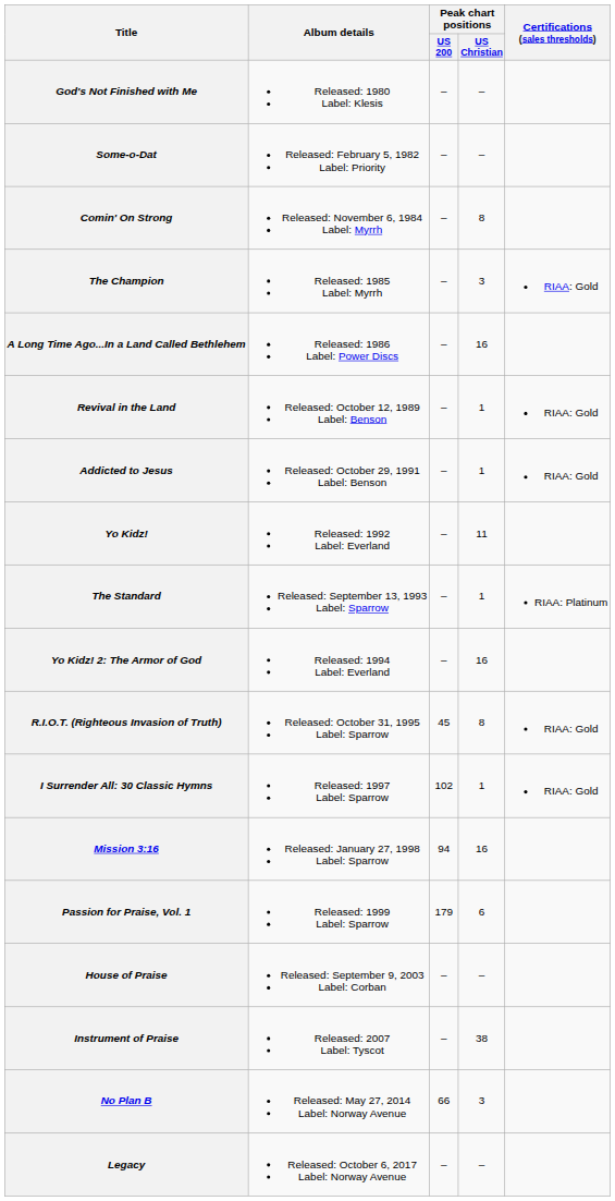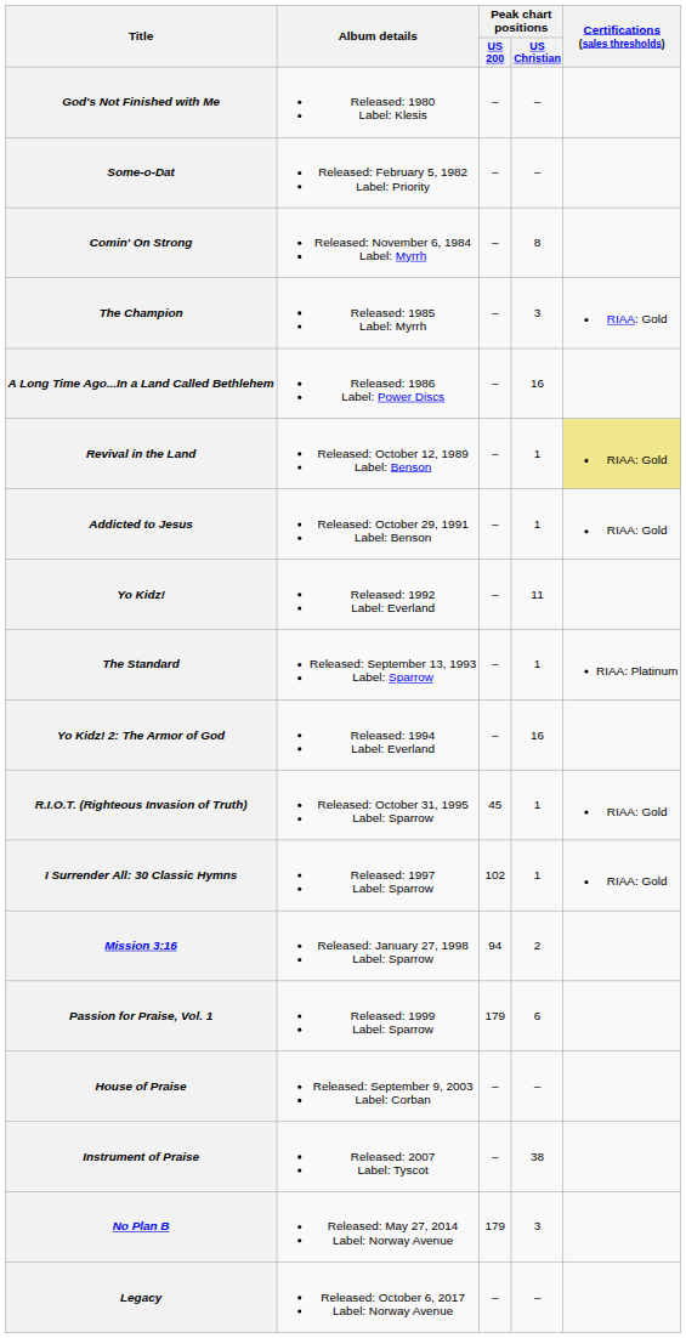Revival in the Land | Certifications (sales thresholds): no background -> khaki background
R.I.O.T. (Righteous Invasion of Truth) | Peak chart positions / US Christian: 8 -> 1
Mission 3:16 | Peak chart positions / US Christian: 16 -> 2
No Plan B | Peak chart positions / US 200: 66 -> 179
